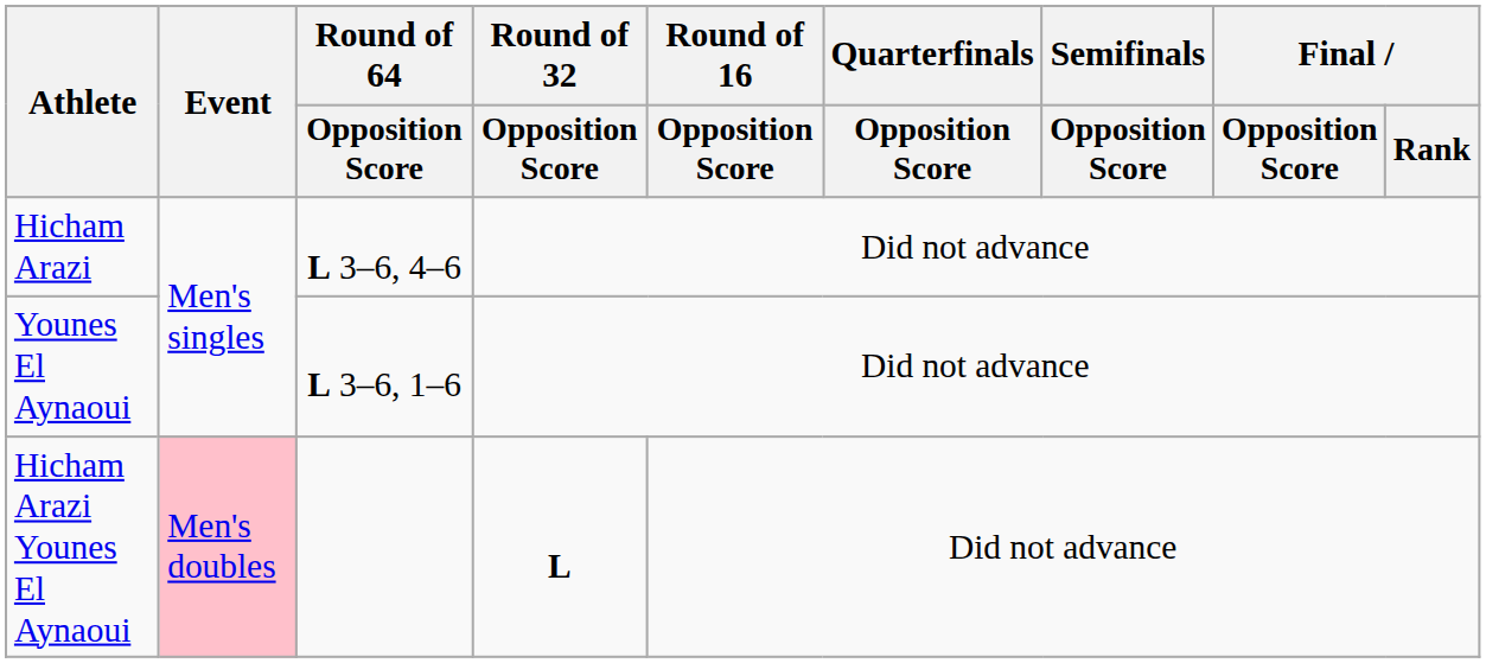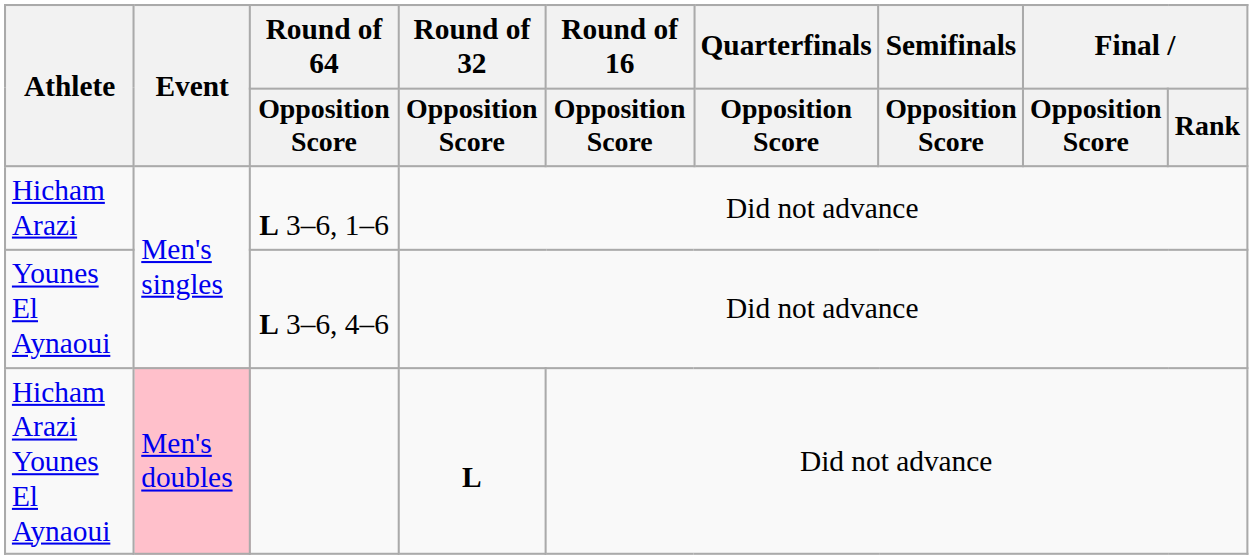Hicham Arazi | Round of 64 / Opposition Score: L 3–6, 4–6 -> L 3–6, 1–6
Younes El Aynaoui | Round of 64 / Opposition Score: L 3–6, 1–6 -> L 3–6, 4–6
